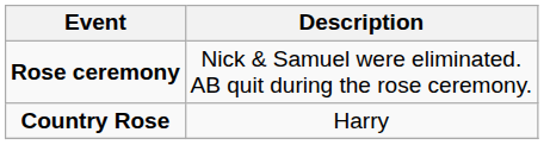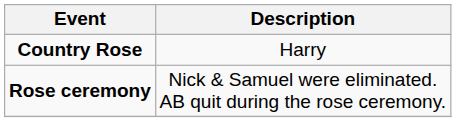rows swapped: Country Rose <-> Rose ceremony
